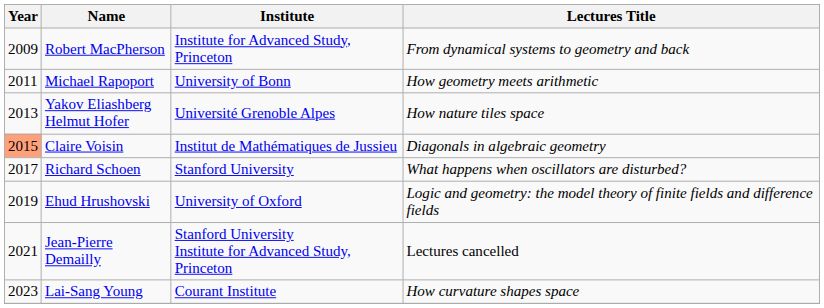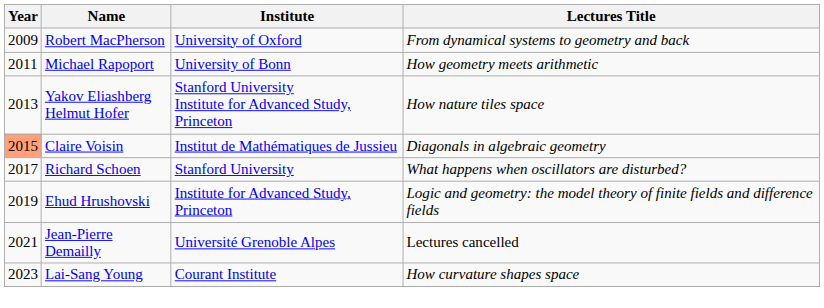Robert MacPherson | Institute: Institute for Advanced Study, Princeton -> University of Oxford
Yakov Eliashberg Helmut Hofer | Institute: Université Grenoble Alpes -> Stanford University Institute for Advanced Study, Princeton
Ehud Hrushovski | Institute: University of Oxford -> Institute for Advanced Study, Princeton
Jean-Pierre Demailly | Institute: Stanford University Institute for Advanced Study, Princeton -> Université Grenoble Alpes
